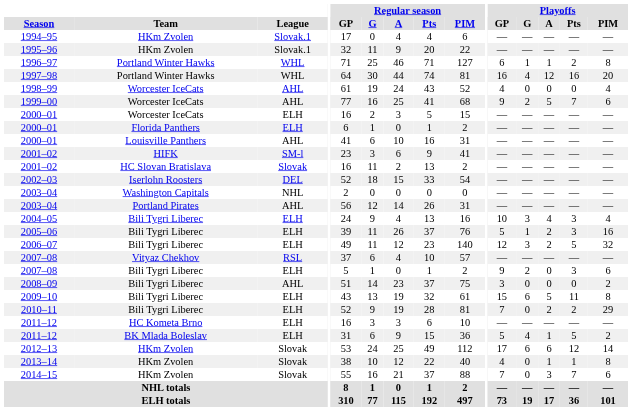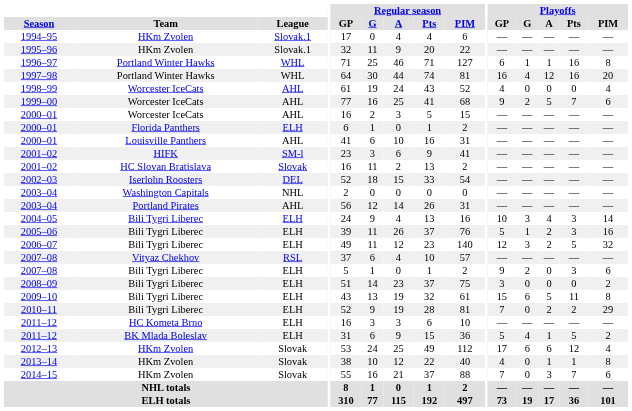1996–97 | Playoffs / Pts: 2 -> 16
2000–01 / Worcester IceCats | League: ELH -> AHL
2004–05 | Playoffs / PIM: 4 -> 14
2008–09 | League: AHL -> ELH
2012–13 | Playoffs / PIM: 14 -> 4
